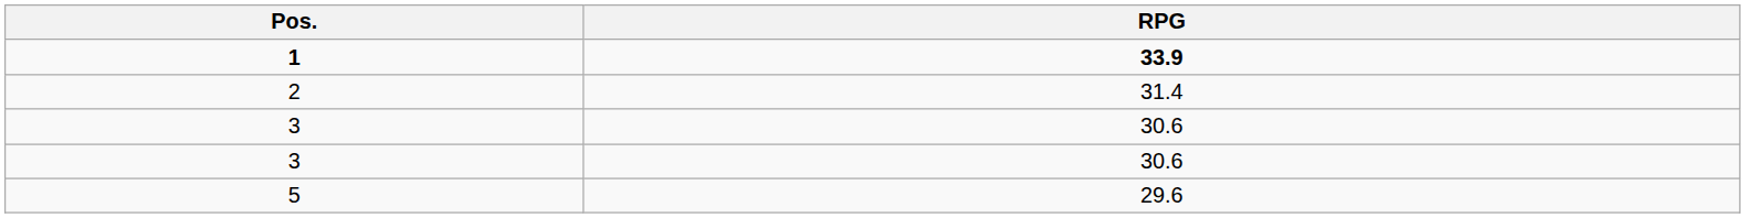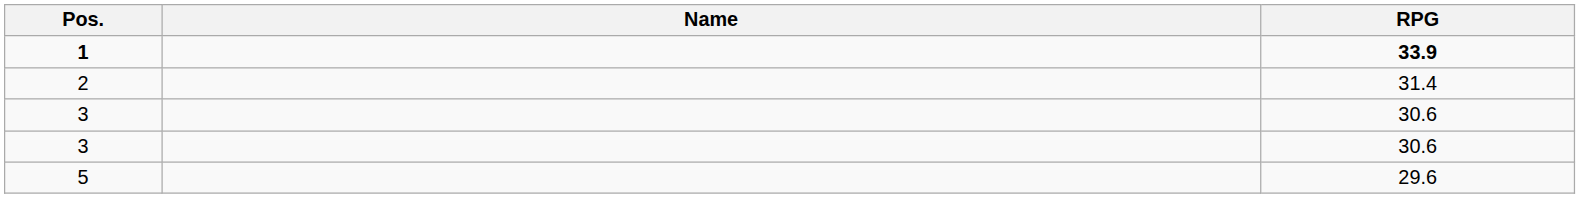+ column: Name
